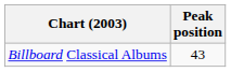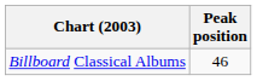Billboard Classical Albums | Peak position: 43 -> 46
